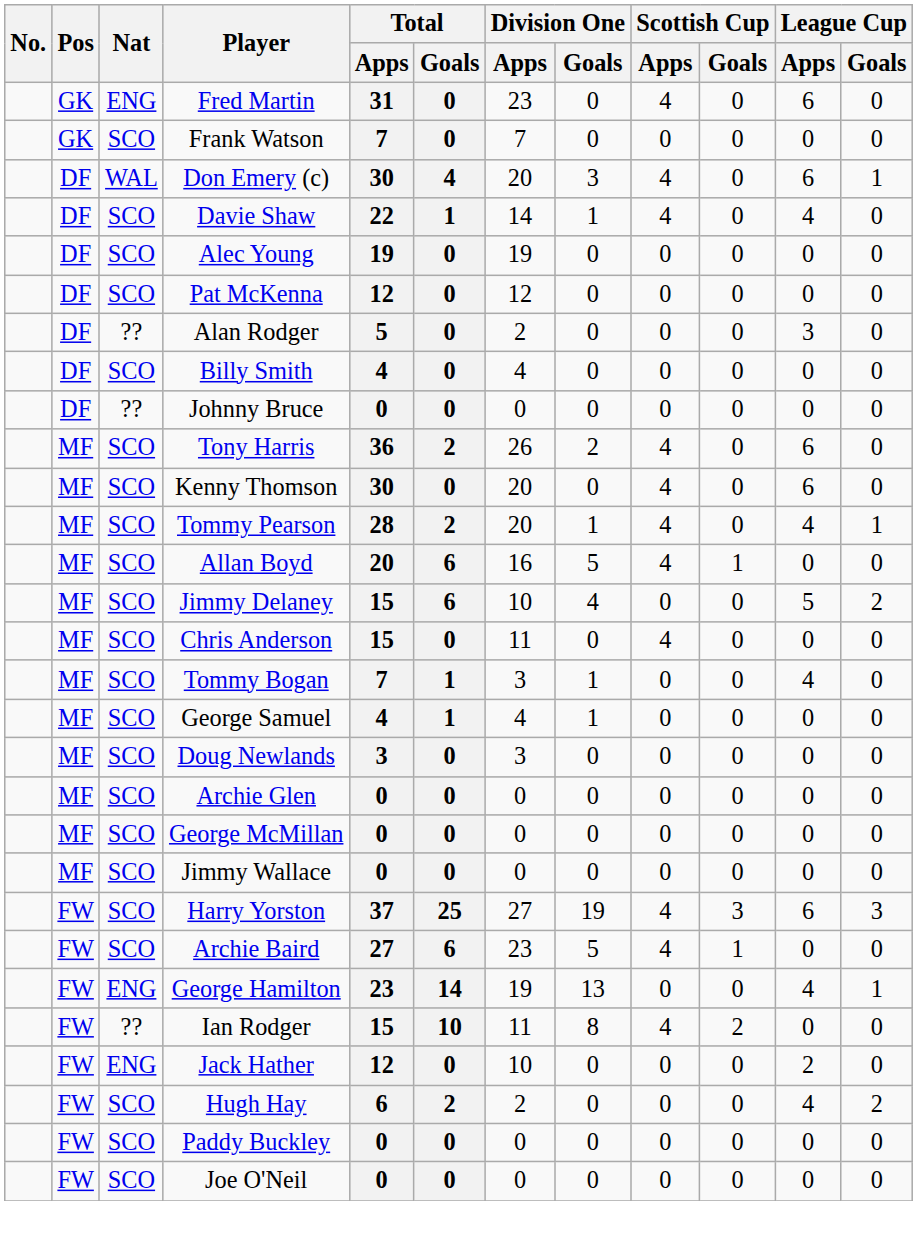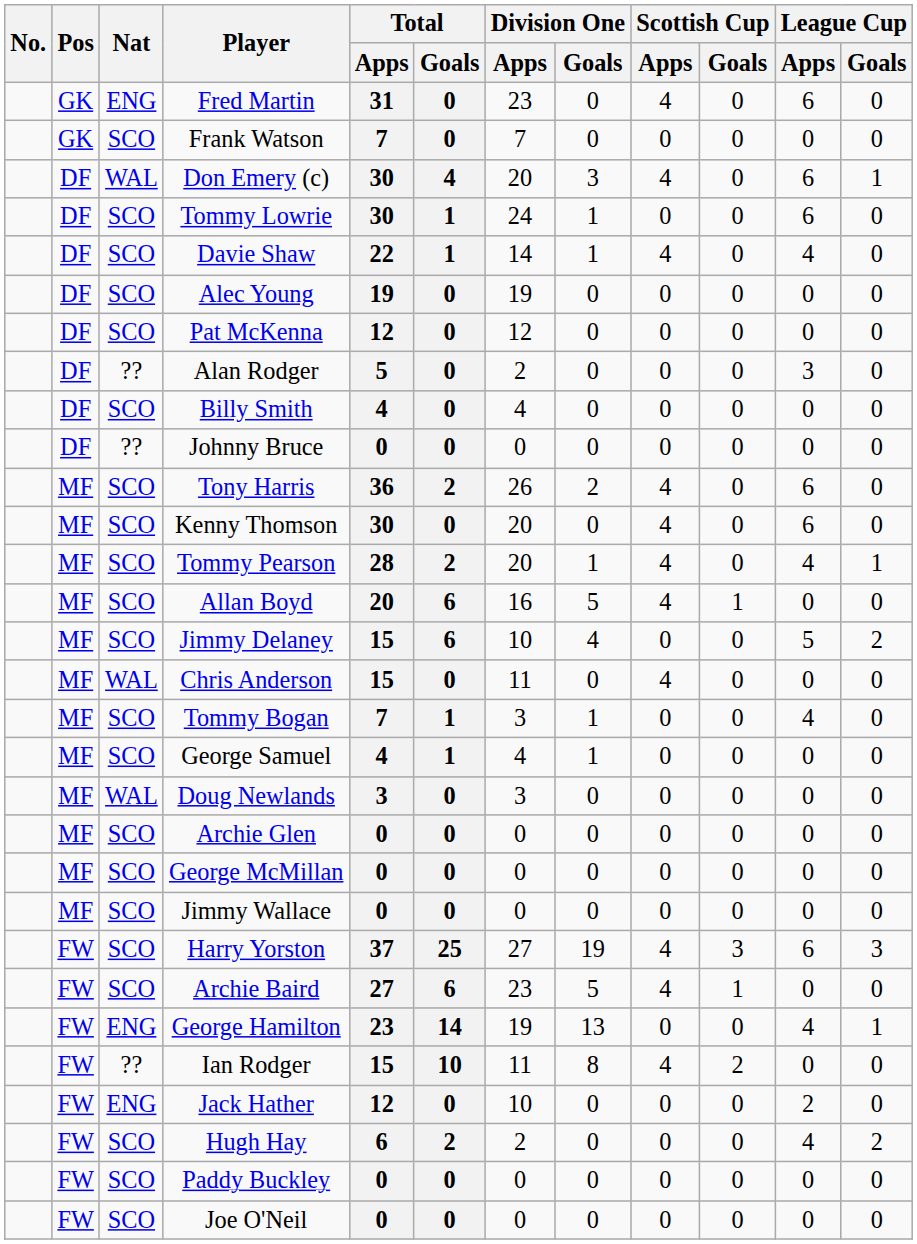+ row: DF | SCO | Tommy Lowrie | 30 | 1 | 24 | 1 | 0 | 0 | 6 | 0
Chris Anderson | Nat: SCO -> WAL
Doug Newlands | Nat: SCO -> WAL
